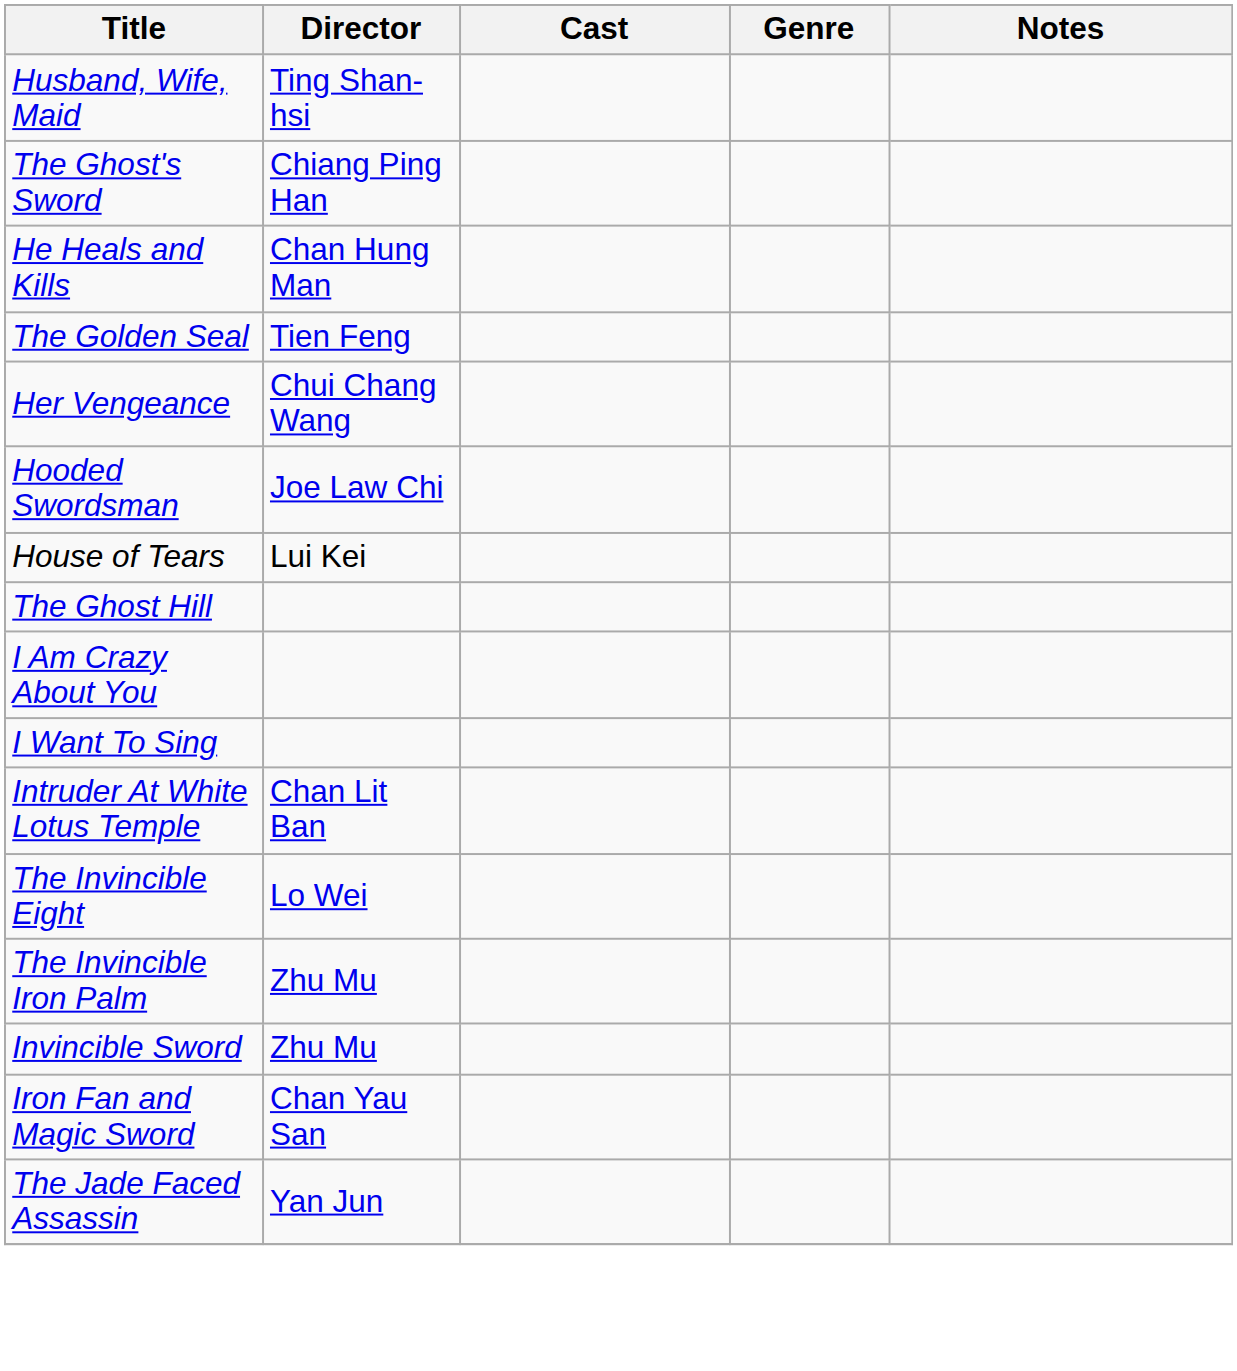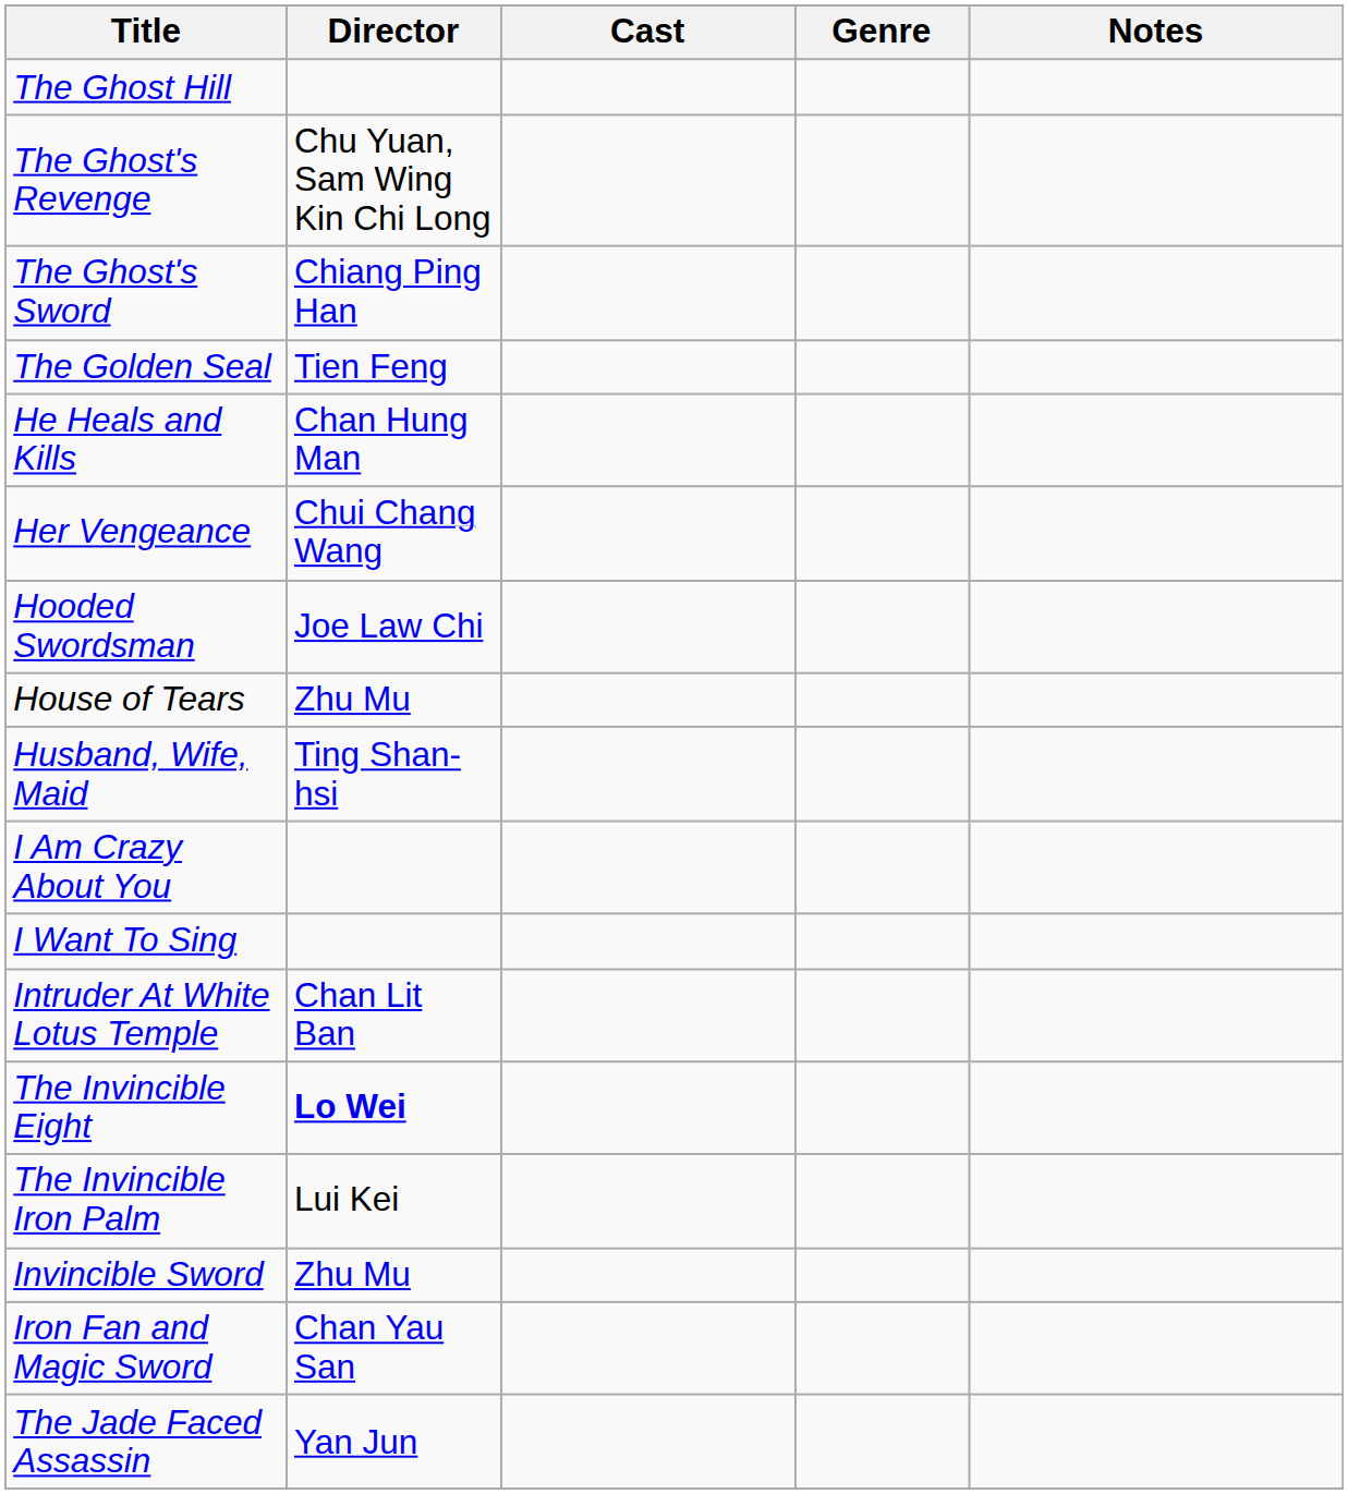rows swapped: The Ghost Hill <-> Husband, Wife, Maid
+ row: The Ghost's Revenge | Chu Yuan, Sam Wing Kin Chi Long
rows swapped: The Golden Seal <-> He Heals and Kills
House of Tears | Director: Lui Kei -> Zhu Mu
The Invincible Eight | Director: normal -> bold
The Invincible Iron Palm | Director: Zhu Mu -> Lui Kei
